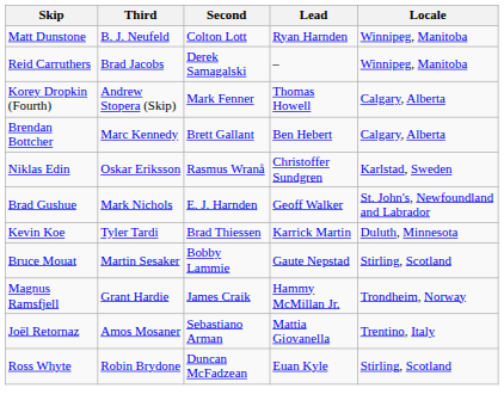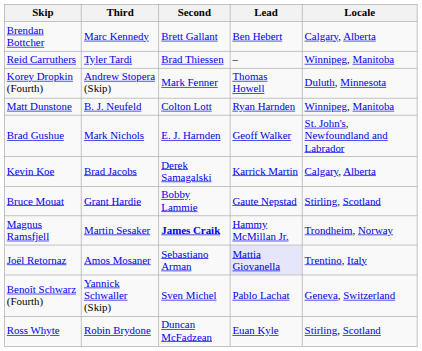rows swapped: Brendan Bottcher <-> Matt Dunstone
Reid Carruthers | Third: Brad Jacobs -> Tyler Tardi
Reid Carruthers | Second: Derek Samagalski -> Brad Thiessen
Korey Dropkin (Fourth) | Locale: Calgary, Alberta -> Duluth, Minnesota
- row: Niklas Edin | Oskar Eriksson | Rasmus Wranå | Christoffer Sundgren | Karlstad, Sweden
Kevin Koe | Third: Tyler Tardi -> Brad Jacobs
Kevin Koe | Second: Brad Thiessen -> Derek Samagalski
Kevin Koe | Locale: Duluth, Minnesota -> Calgary, Alberta
Bruce Mouat | Third: Martin Sesaker -> Grant Hardie
Magnus Ramsfjell | Third: Grant Hardie -> Martin Sesaker
Magnus Ramsfjell | Second: normal -> bold
Joël Retornaz | Lead: no background -> lavender background
+ row: Benoît Schwarz (Fourth) | Yannick Schwaller (Skip) | Sven Michel | Pablo Lachat | Geneva, Switzerland
